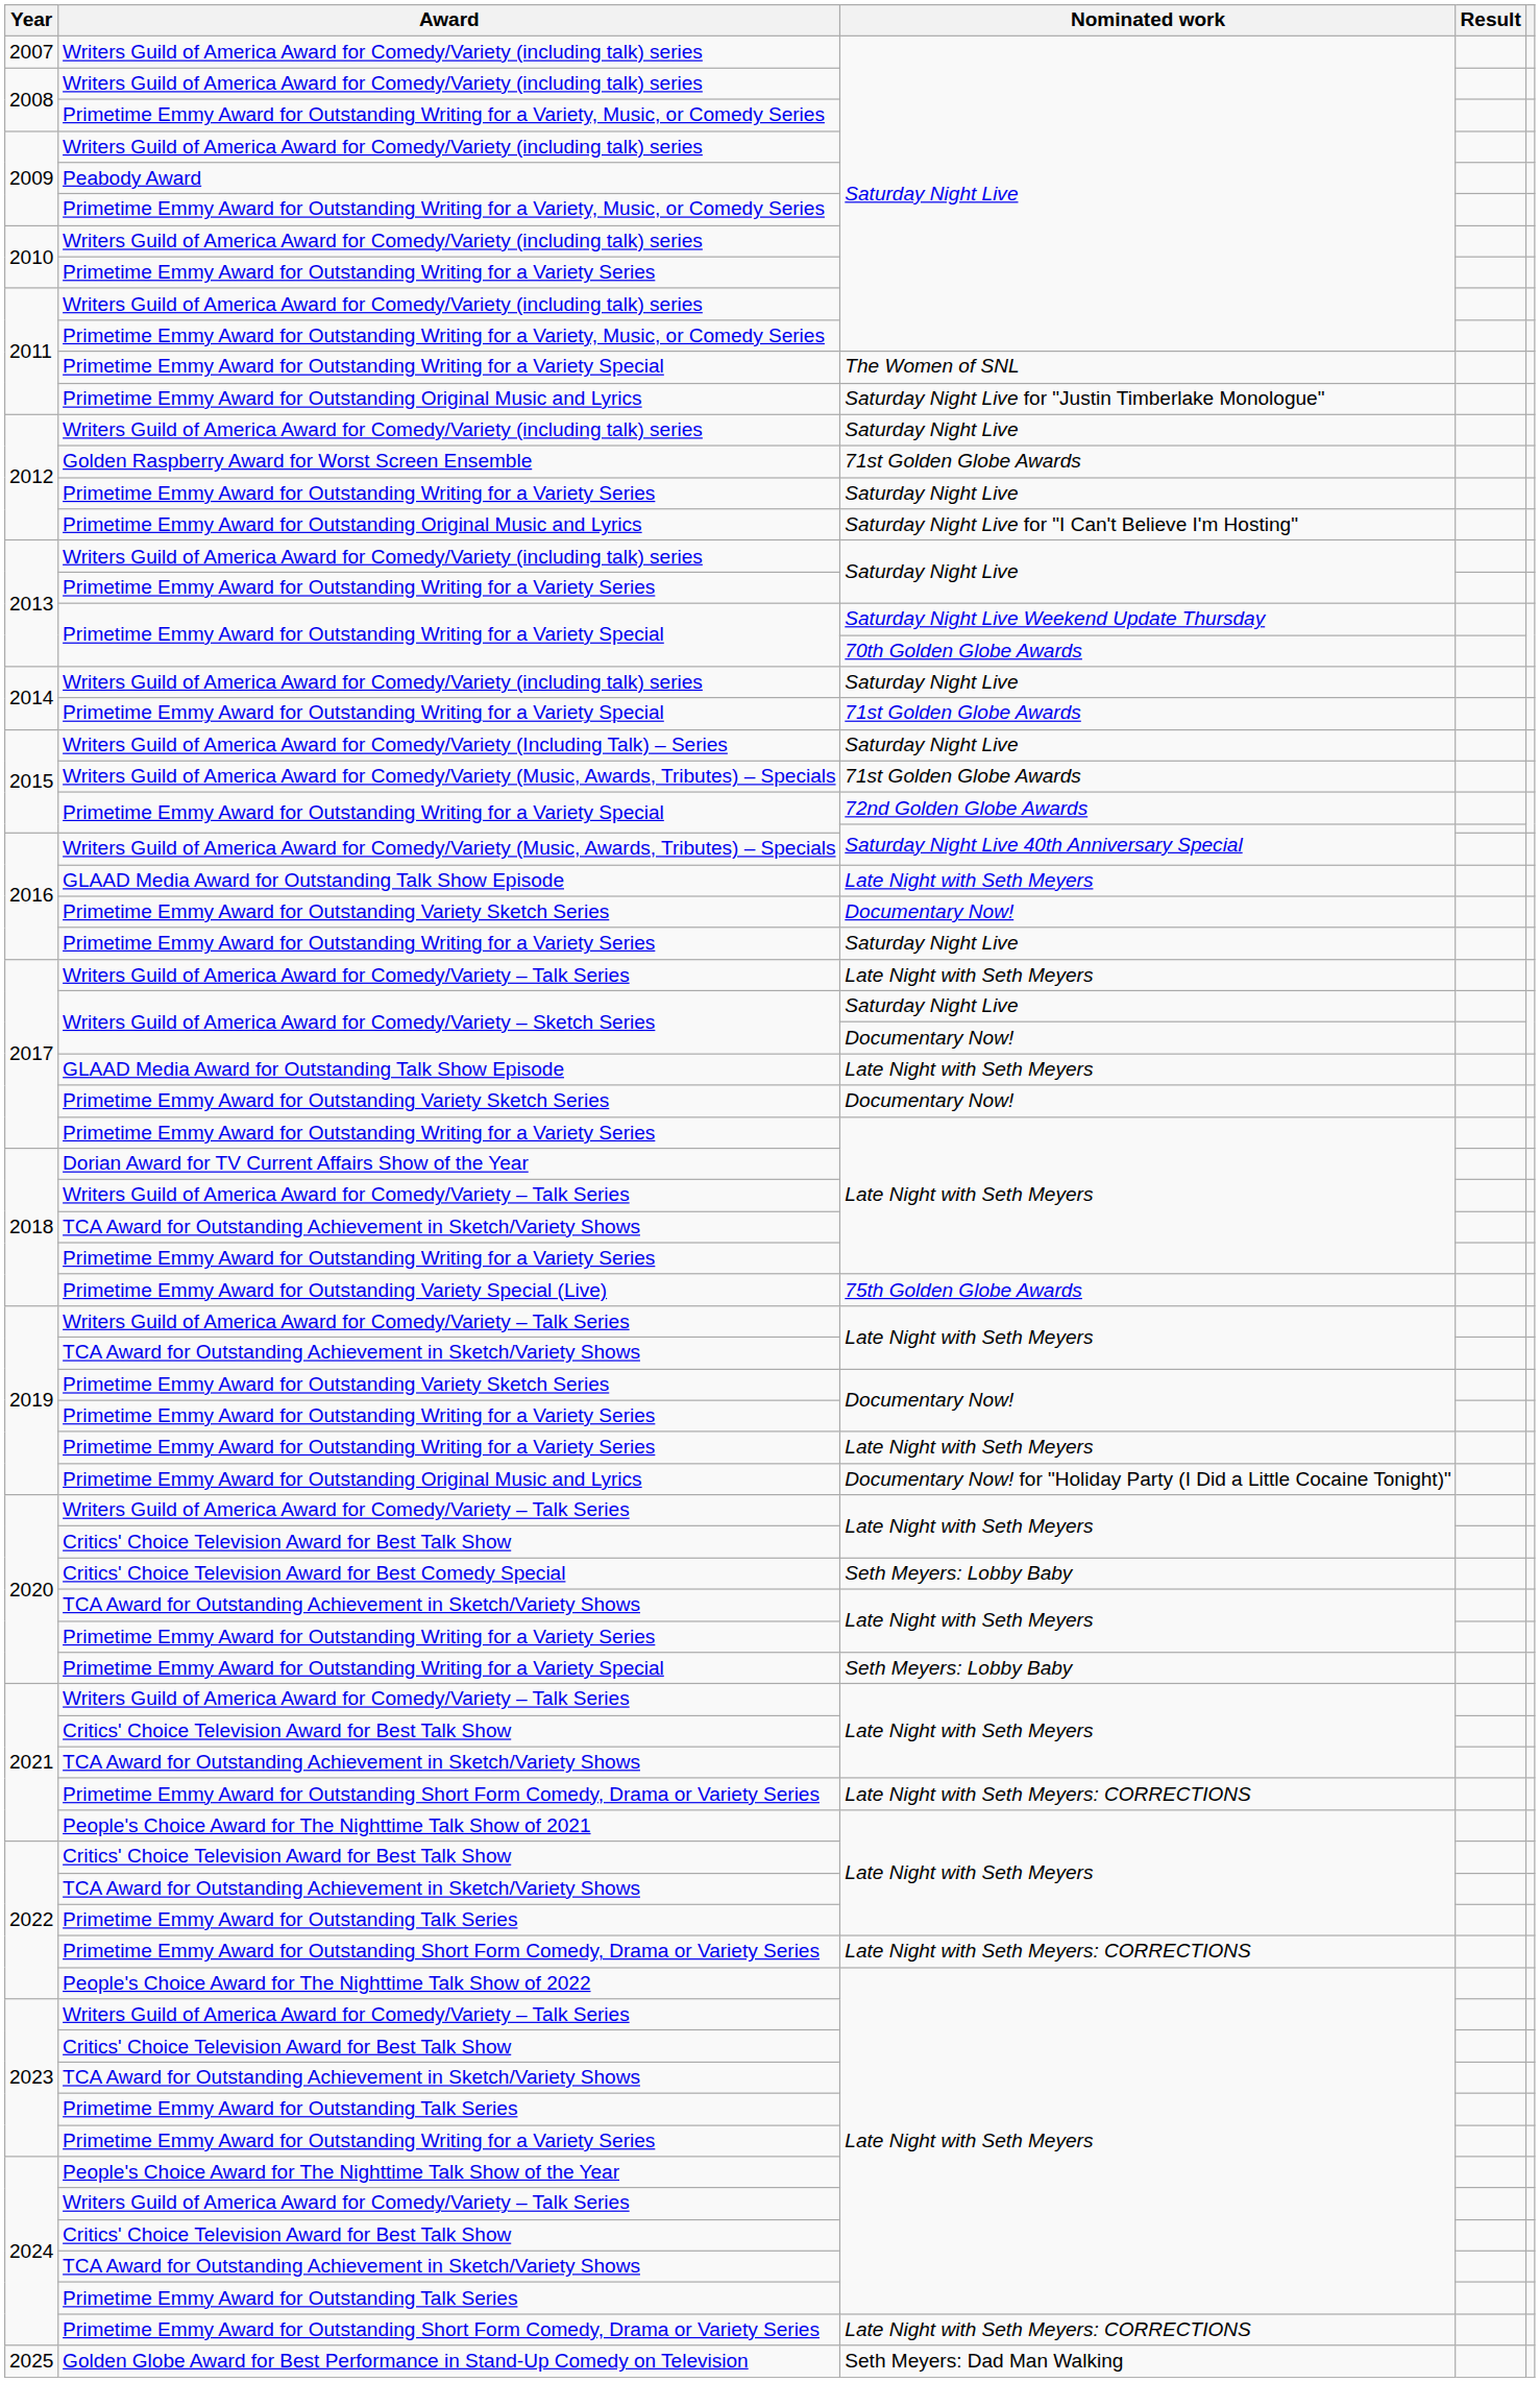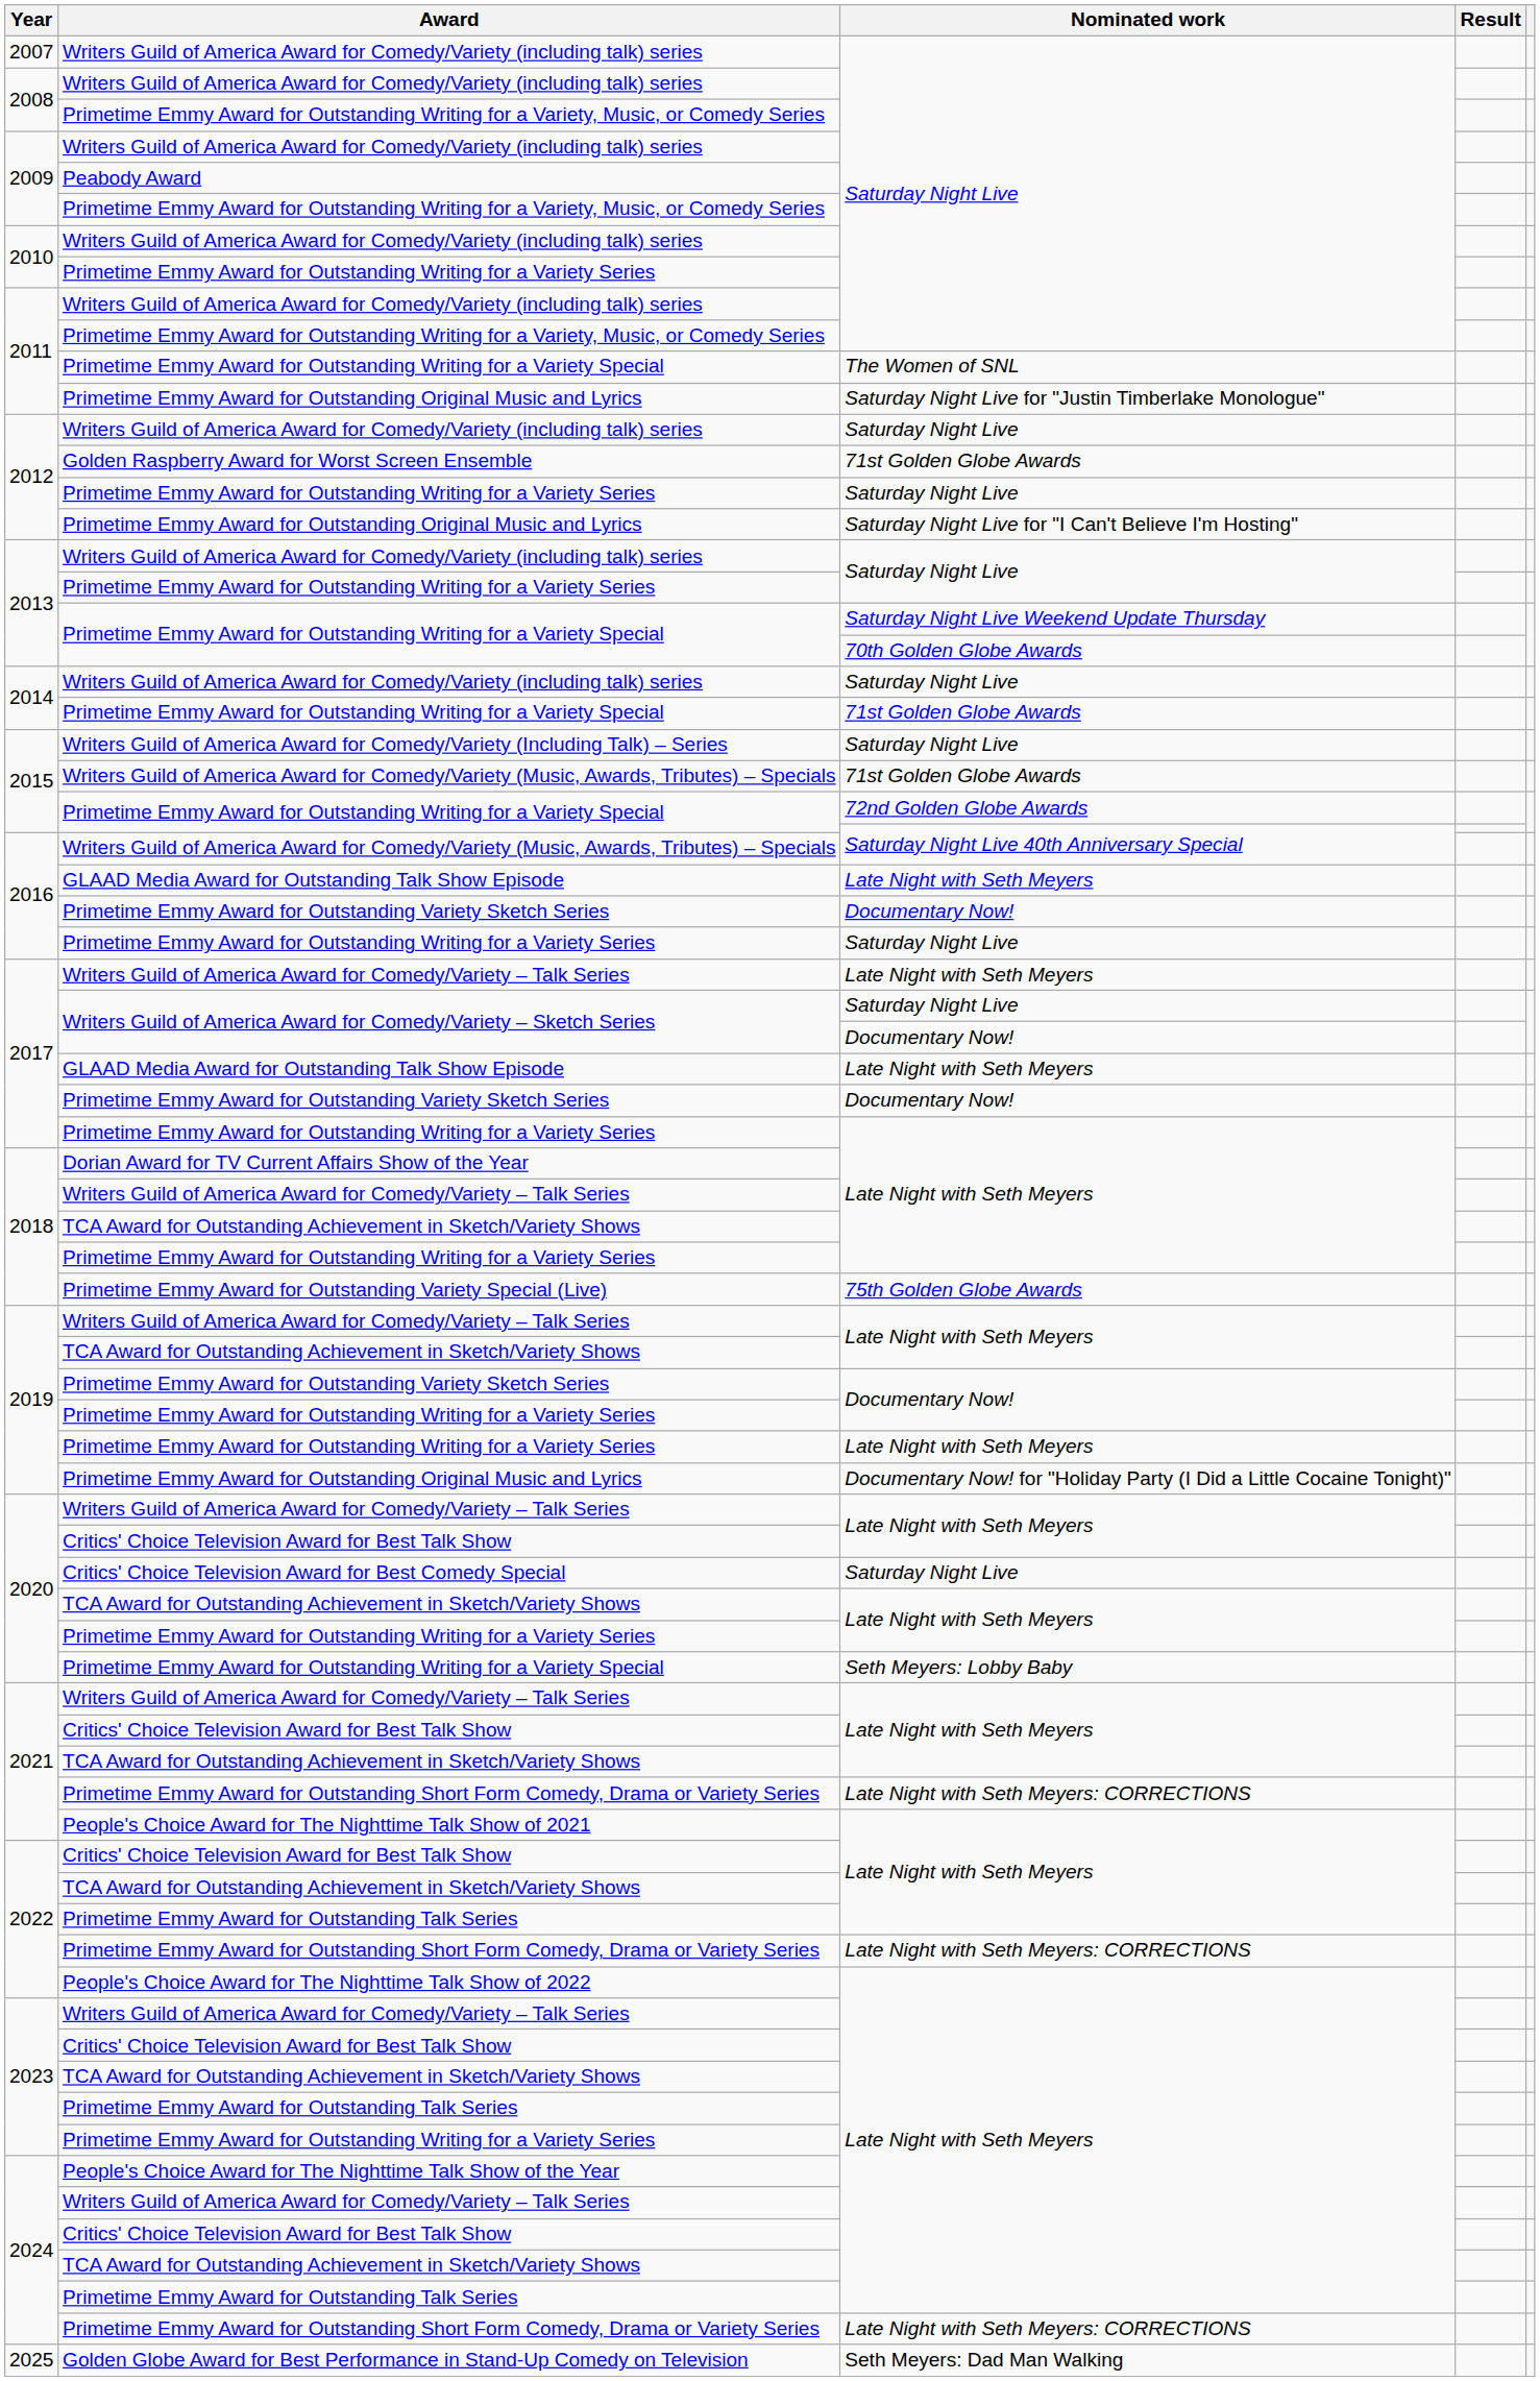Critics' Choice Television Award for Best Comedy Special | Nominated work: Seth Meyers: Lobby Baby -> Saturday Night Live
